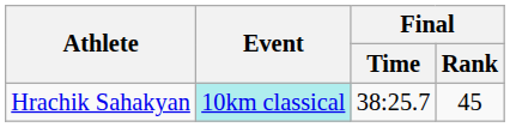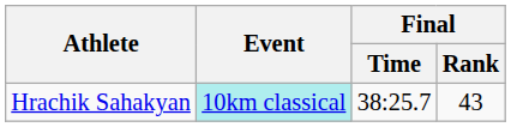Hrachik Sahakyan | Final / Rank: 45 -> 43
